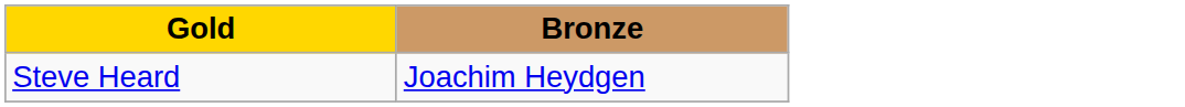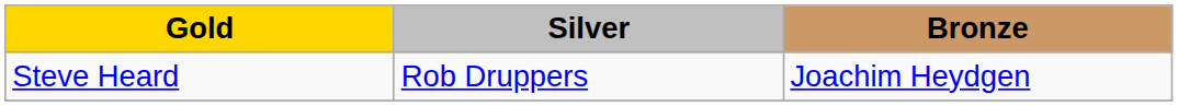+ column: Silver | Rob Druppers
